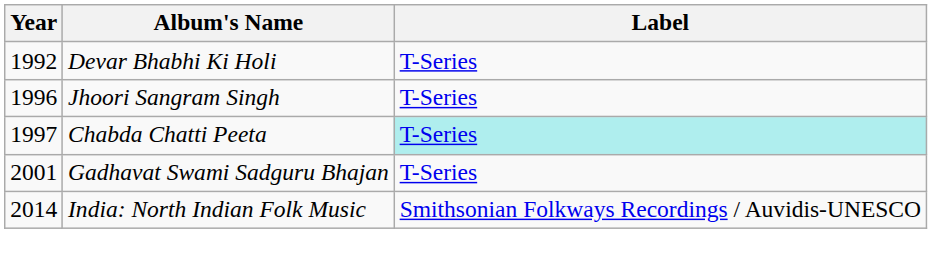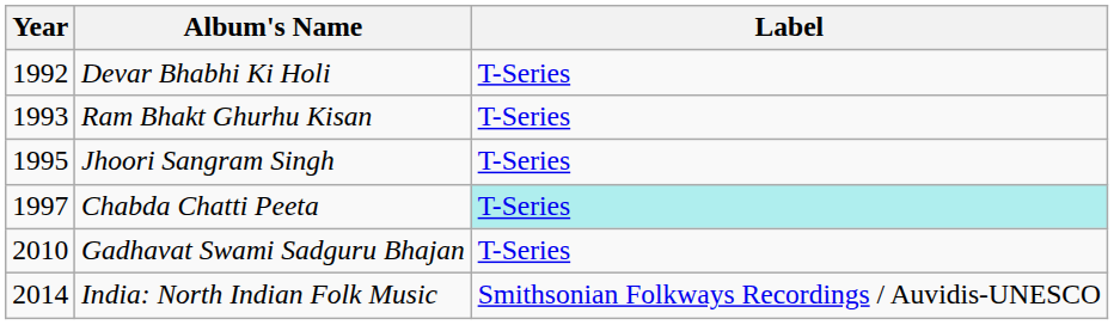+ row: 1993 | Ram Bhakt Ghurhu Kisan | T-Series
Jhoori Sangram Singh | Year: 1996 -> 1995
Gadhavat Swami Sadguru Bhajan | Year: 2001 -> 2010
